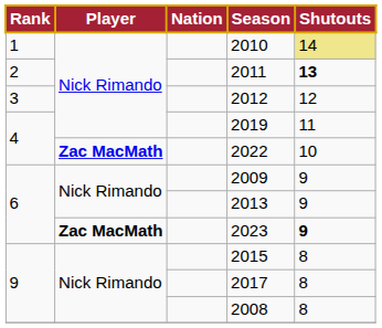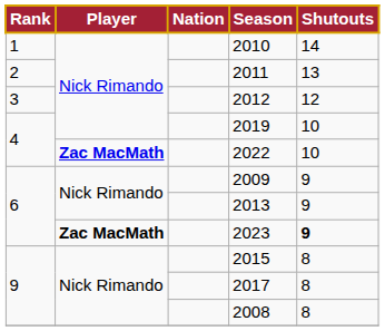2010 | Shutouts: khaki background -> no background
2011 | Shutouts: bold -> normal
2019 | Shutouts: 11 -> 10
